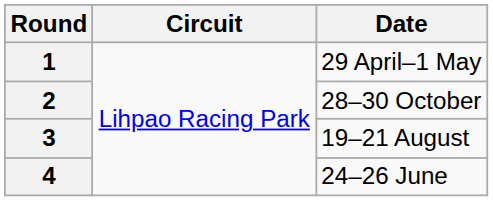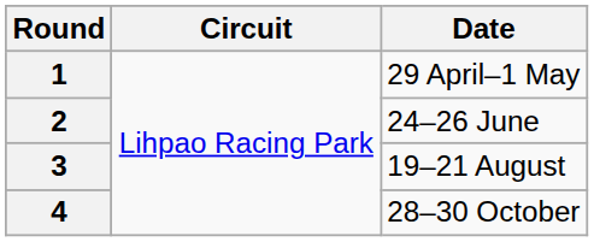2 | Date: 28–30 October -> 24–26 June
4 | Date: 24–26 June -> 28–30 October
